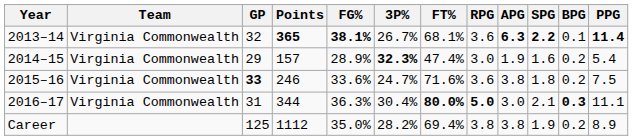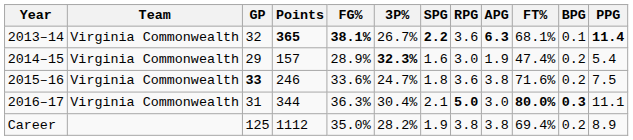columns swapped: FT% <-> SPG
